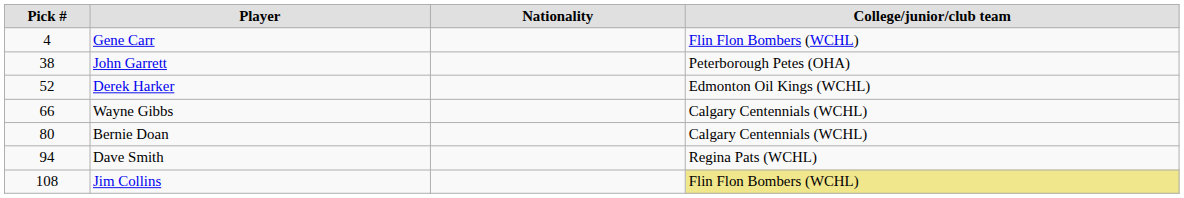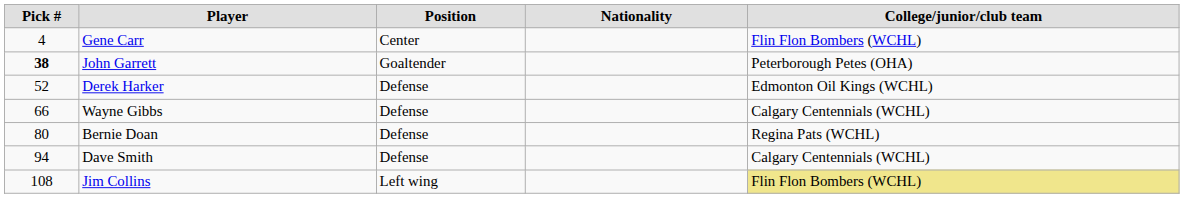+ column: Position | Center | Goaltender | Defense | Defense | Defense | Defense | Left wing
John Garrett | Pick #: normal -> bold
Bernie Doan | College/junior/club team: Calgary Centennials (WCHL) -> Regina Pats (WCHL)
Dave Smith | College/junior/club team: Regina Pats (WCHL) -> Calgary Centennials (WCHL)
